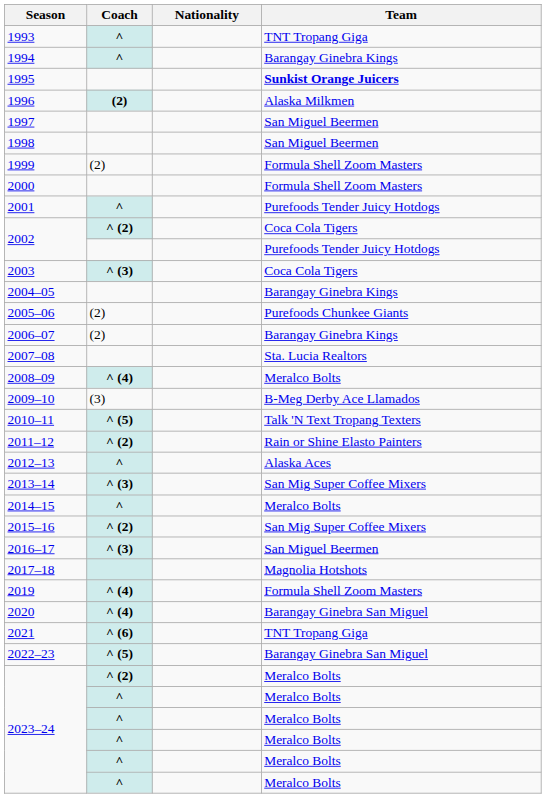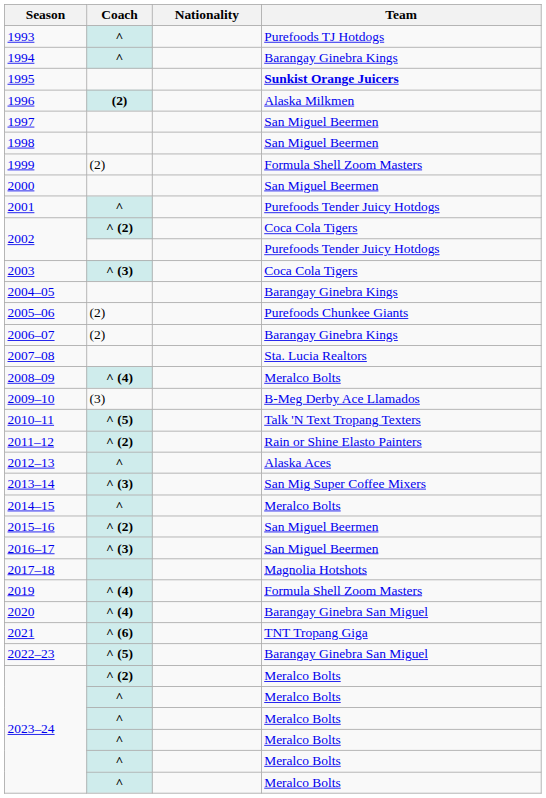1993 | Team: TNT Tropang Giga -> Purefoods TJ Hotdogs
2000 | Team: Formula Shell Zoom Masters -> San Miguel Beermen
2015–16 | Team: San Mig Super Coffee Mixers -> San Miguel Beermen
